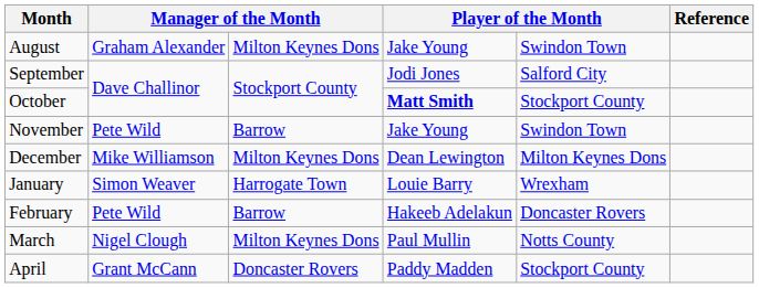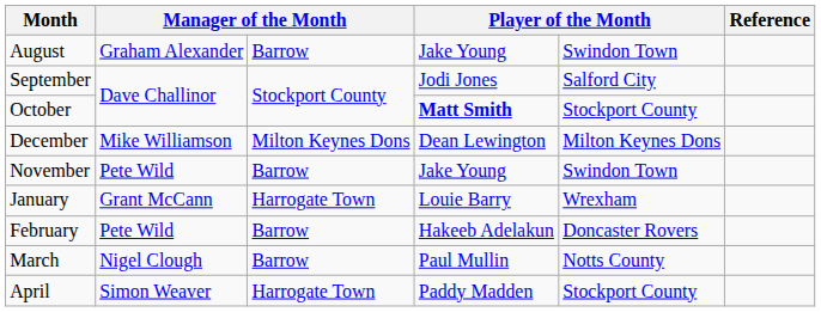August | column 3: Milton Keynes Dons -> Barrow
rows swapped: November <-> December
January | column 2: Simon Weaver -> Grant McCann
March | column 3: Milton Keynes Dons -> Barrow
April | column 2: Grant McCann -> Simon Weaver
April | column 3: Doncaster Rovers -> Harrogate Town
